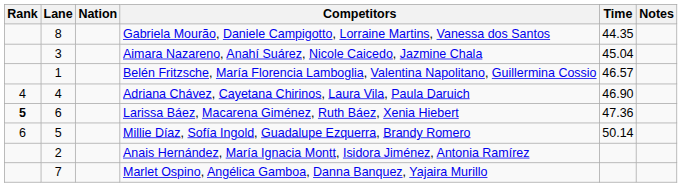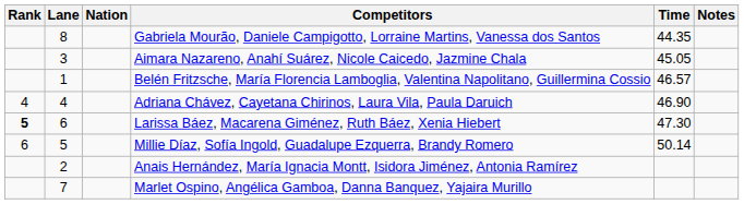Aimara Nazareno, Anahí Suárez, Nicole Caicedo, Jazmine Chala | Time: 45.04 -> 45.05
Larissa Báez, Macarena Giménez, Ruth Báez, Xenia Hiebert | Time: 47.36 -> 47.30
